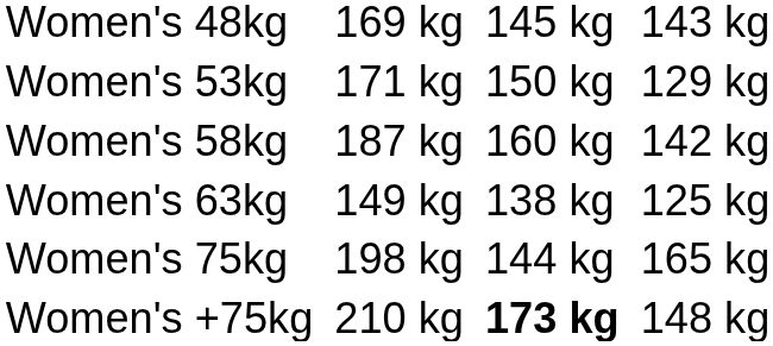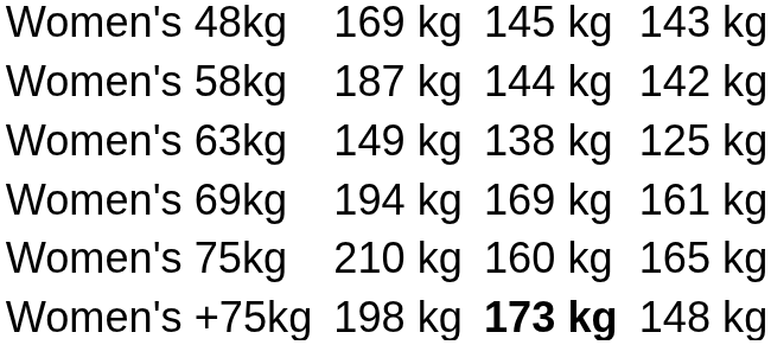- row: Women's 53kg | 171 kg | 150 kg | 129 kg
Women's 58kg | column 5: 160 kg -> 144 kg
+ row: Women's 69kg | 194 kg | 169 kg | 161 kg
Women's 75kg | column 3: 198 kg -> 210 kg
Women's 75kg | column 5: 144 kg -> 160 kg
Women's +75kg | column 3: 210 kg -> 198 kg
